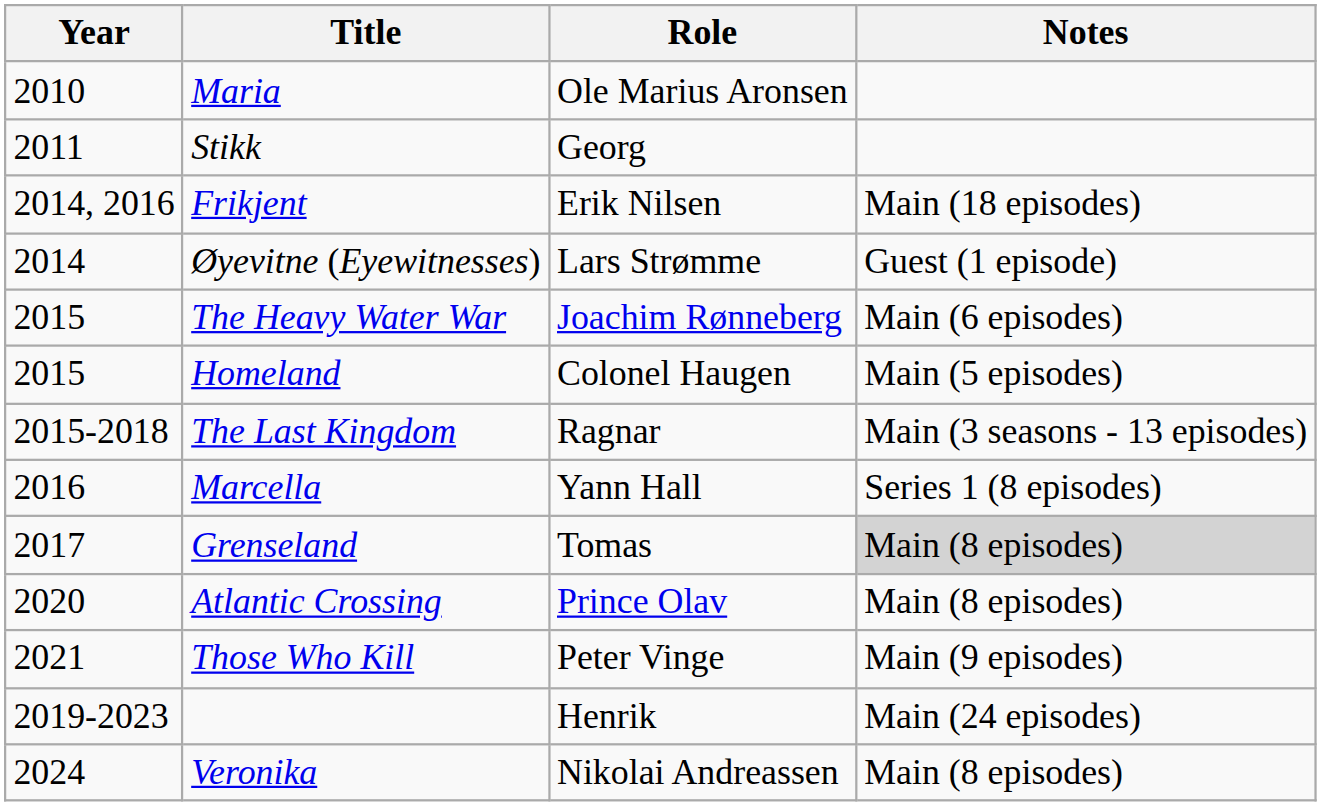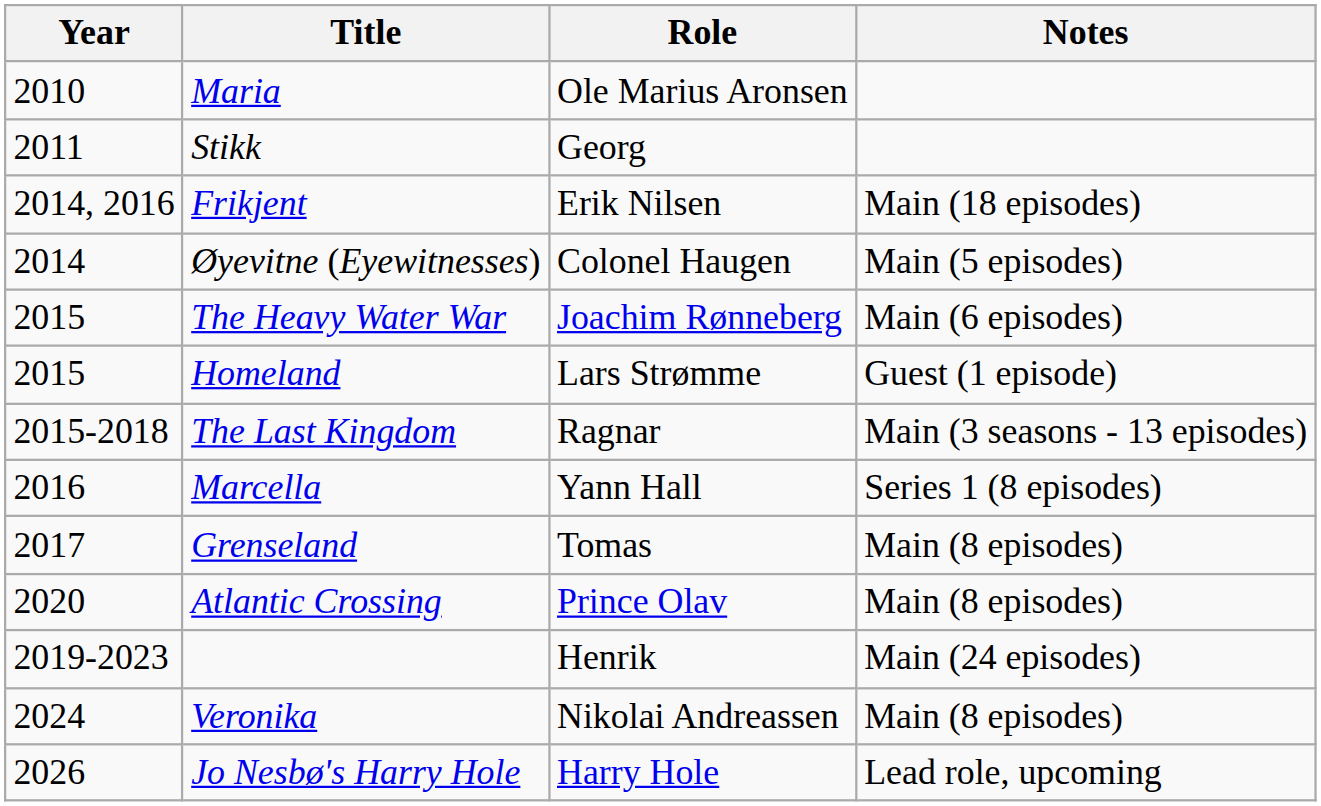Øyevitne (Eyewitnesses) | Role: Lars Strømme -> Colonel Haugen
Øyevitne (Eyewitnesses) | Notes: Guest (1 episode) -> Main (5 episodes)
Homeland | Role: Colonel Haugen -> Lars Strømme
Homeland | Notes: Main (5 episodes) -> Guest (1 episode)
Grenseland | Notes: lightgrey background -> no background
- row: 2021 | Those Who Kill | Peter Vinge | Main (9 episodes)
+ row: 2026 | Jo Nesbø's Harry Hole | Harry Hole | Lead role, upcoming
